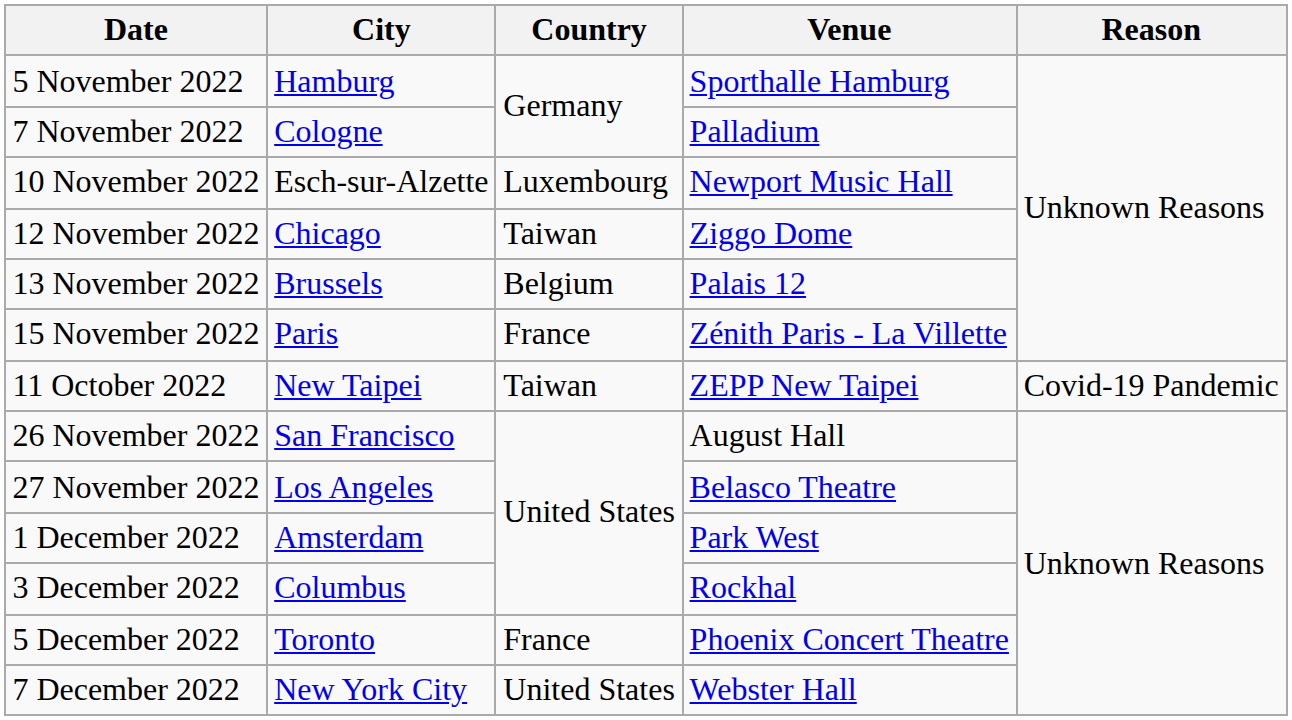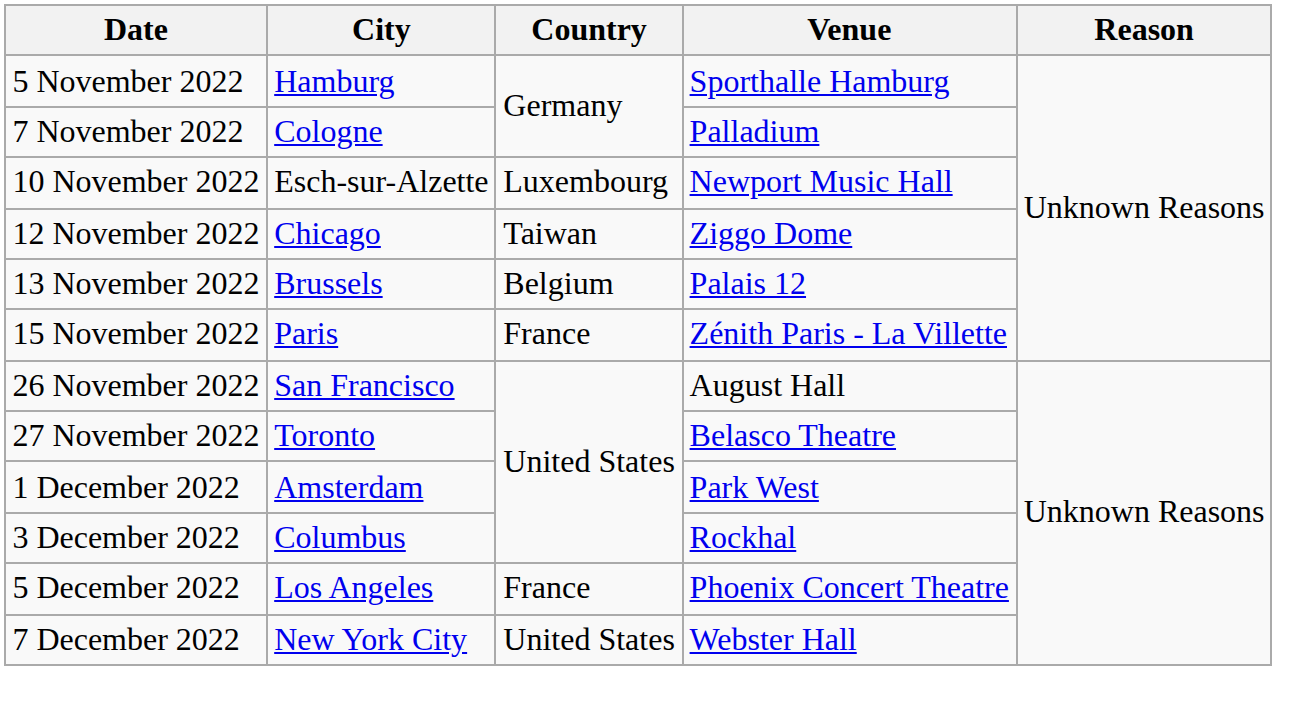- row: 11 October 2022 | New Taipei | Taiwan | ZEPP New Taipei | Covid-19 Pandemic
27 November 2022 | City: Los Angeles -> Toronto
5 December 2022 | City: Toronto -> Los Angeles
